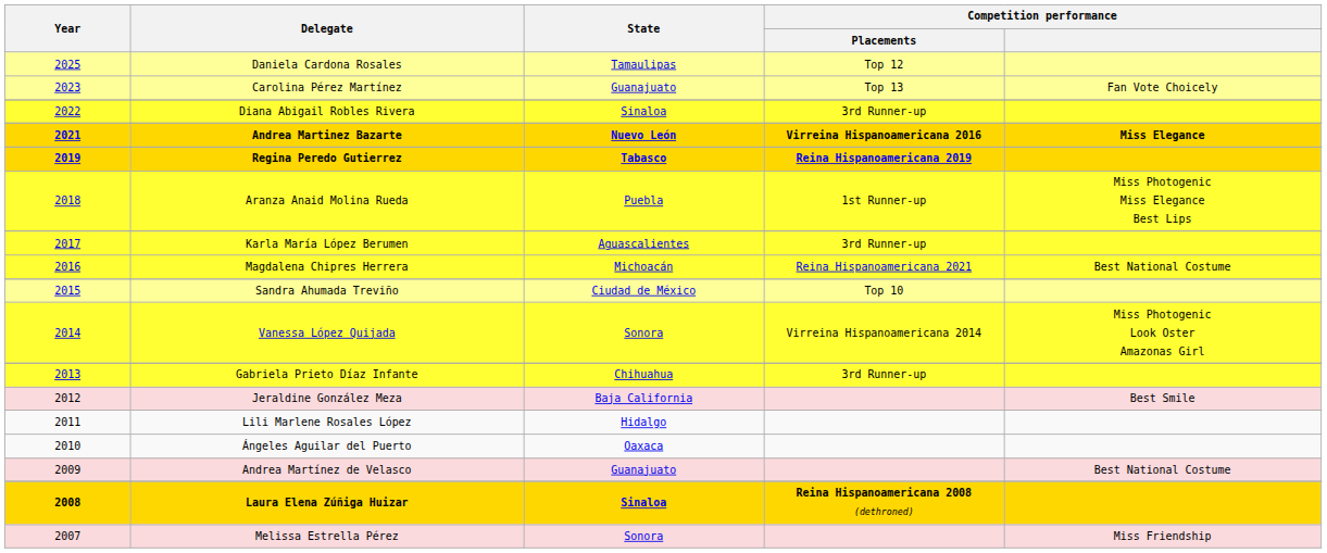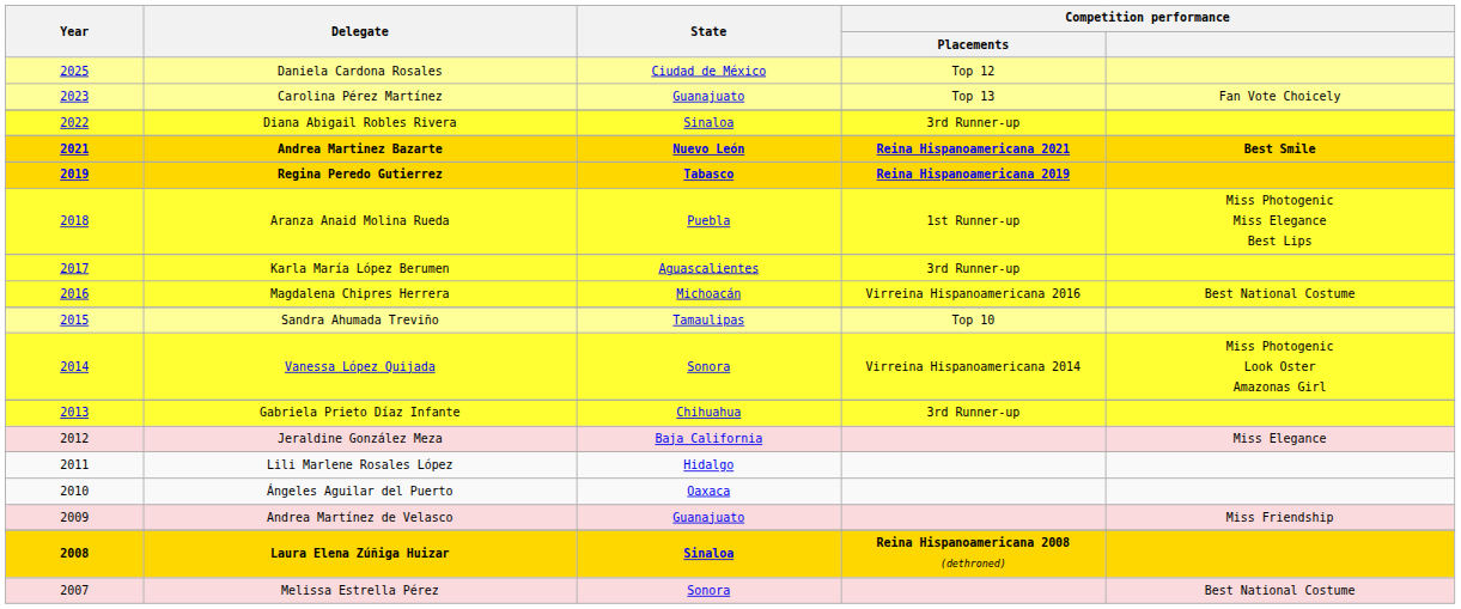Daniela Cardona Rosales | State: Tamaulipas -> Ciudad de México
Andrea Martinez Bazarte | Competition performance / Placements: Virreina Hispanoamericana 2016 -> Reina Hispanoamericana 2021
Andrea Martinez Bazarte | Competition performance: Miss Elegance -> Best Smile
Magdalena Chipres Herrera | Competition performance / Placements: Reina Hispanoamericana 2021 -> Virreina Hispanoamericana 2016
Sandra Ahumada Treviño | State: Ciudad de México -> Tamaulipas
Jeraldine González Meza | Competition performance: Best Smile -> Miss Elegance
Andrea Martínez de Velasco | Competition performance: Best National Costume -> Miss Friendship
Melissa Estrella Pérez | Competition performance: Miss Friendship -> Best National Costume
